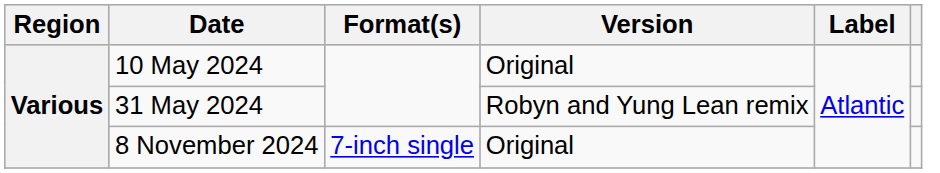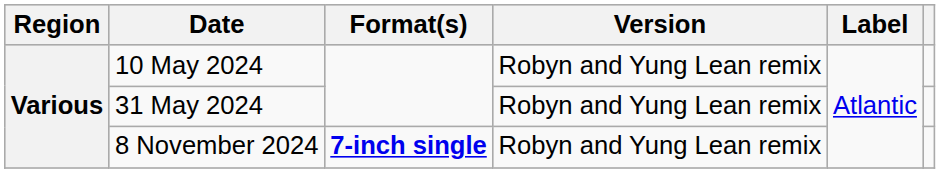10 May 2024 | Version: Original -> Robyn and Yung Lean remix
8 November 2024 | Format(s): normal -> bold
8 November 2024 | Version: Original -> Robyn and Yung Lean remix
